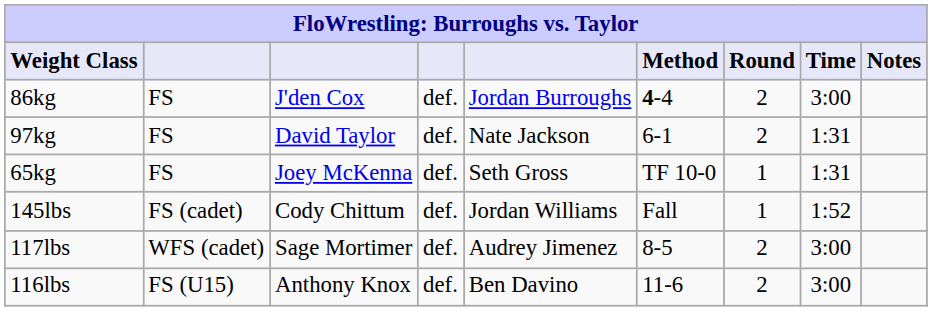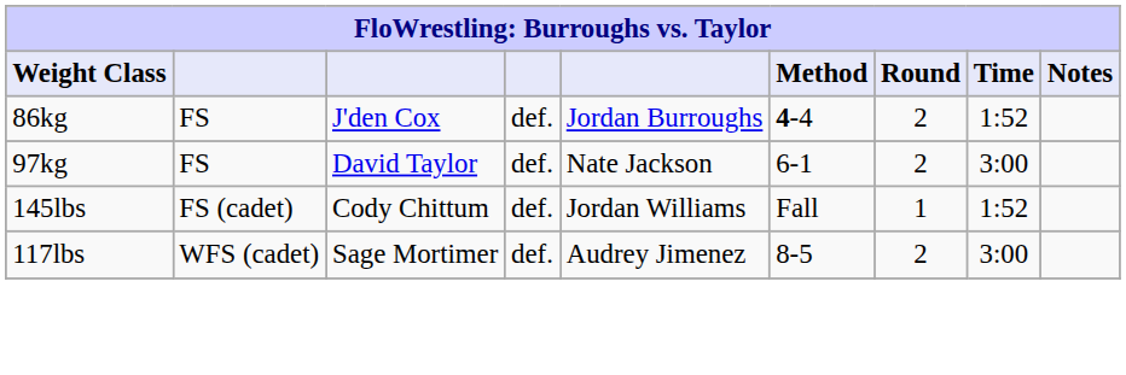86kg | Time: 3:00 -> 1:52
97kg | Time: 1:31 -> 3:00
- row: 65kg | FS | Joey McKenna | def. | Seth Gross | TF 10-0 | 1 | 1:31
- row: 116lbs | FS (U15) | Anthony Knox | def. | Ben Davino | 11-6 | 2 | 3:00
